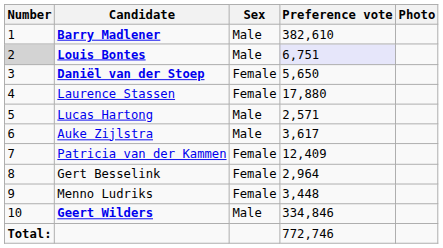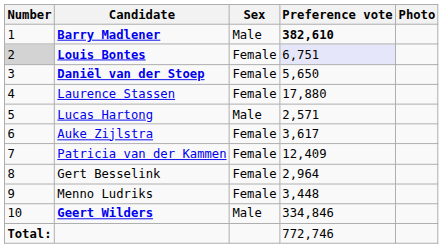Barry Madlener | Preference vote: normal -> bold
Louis Bontes | Sex: Male -> Female
Auke Zijlstra | Sex: Male -> Female
